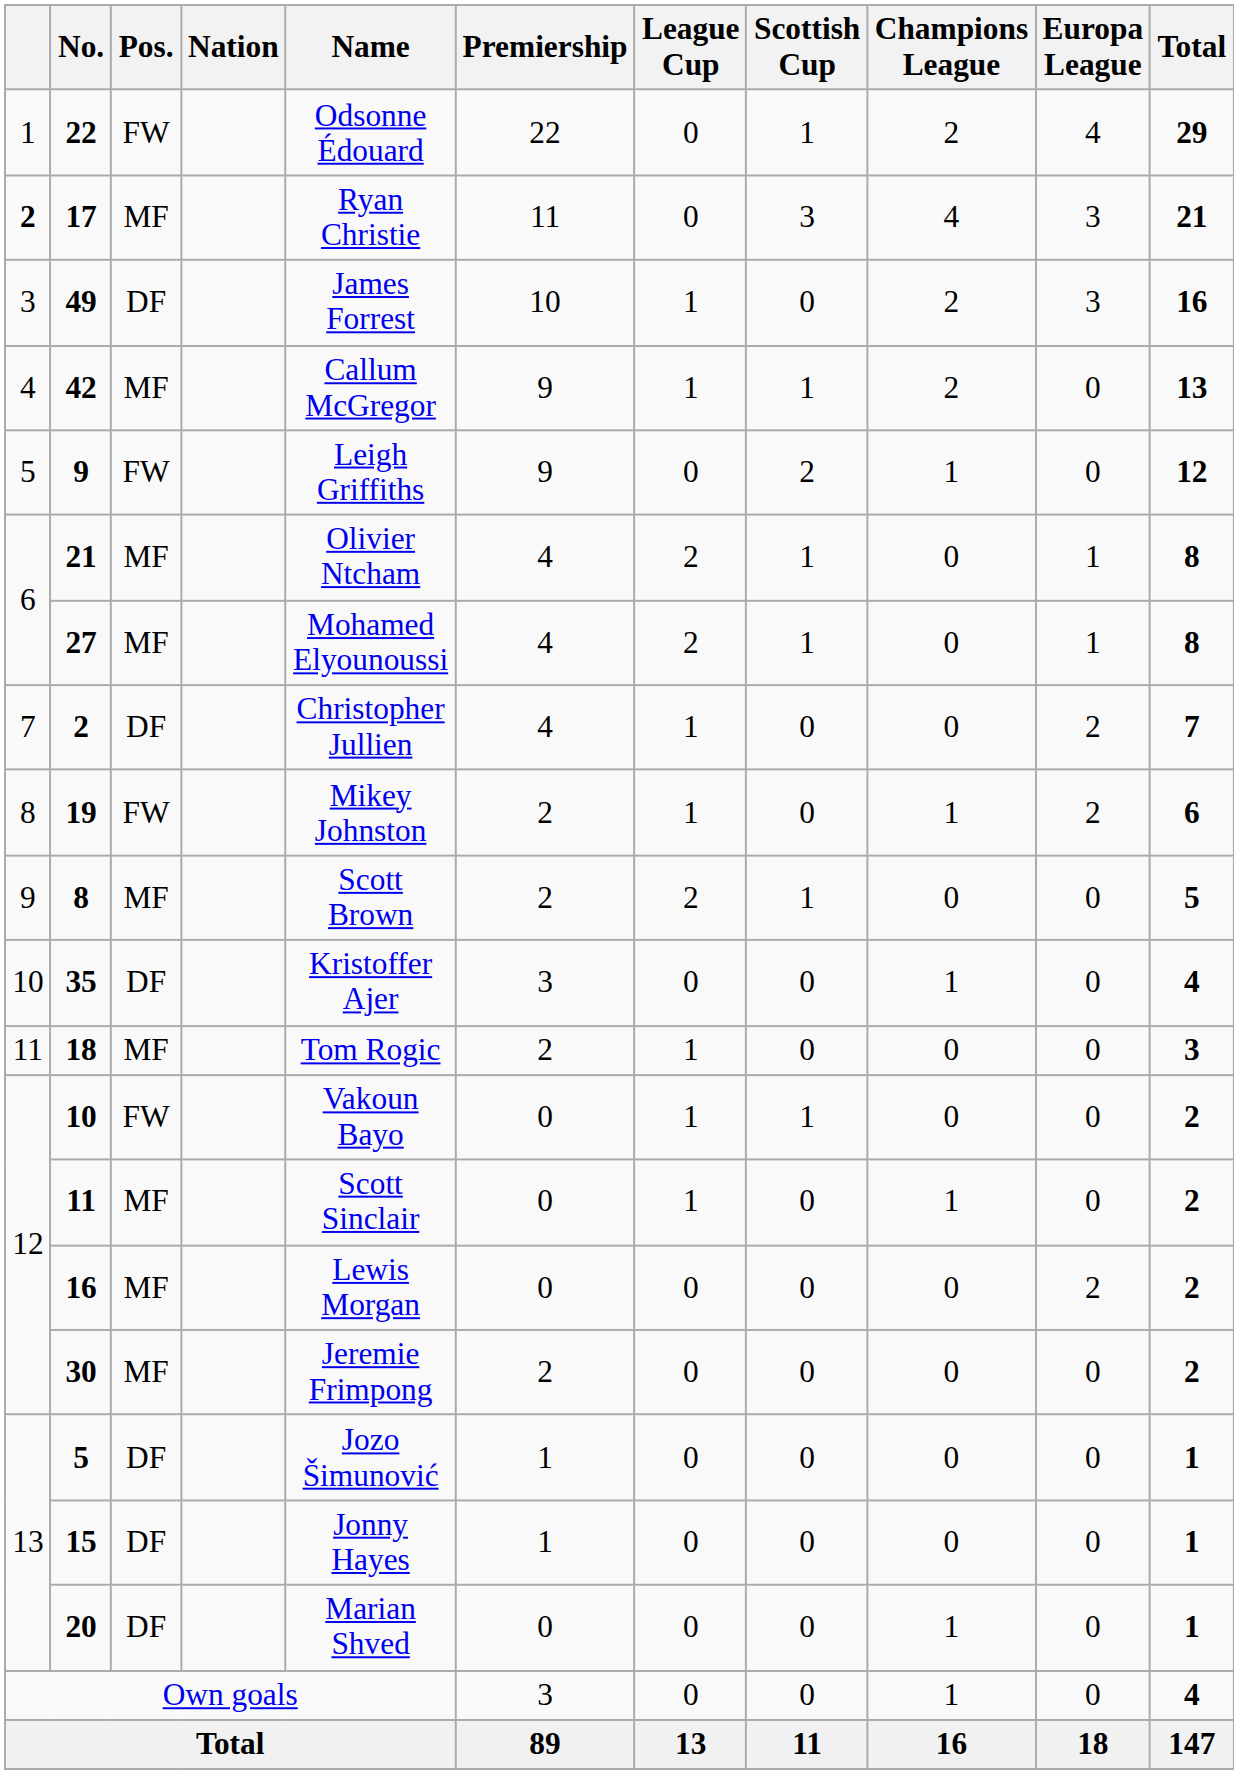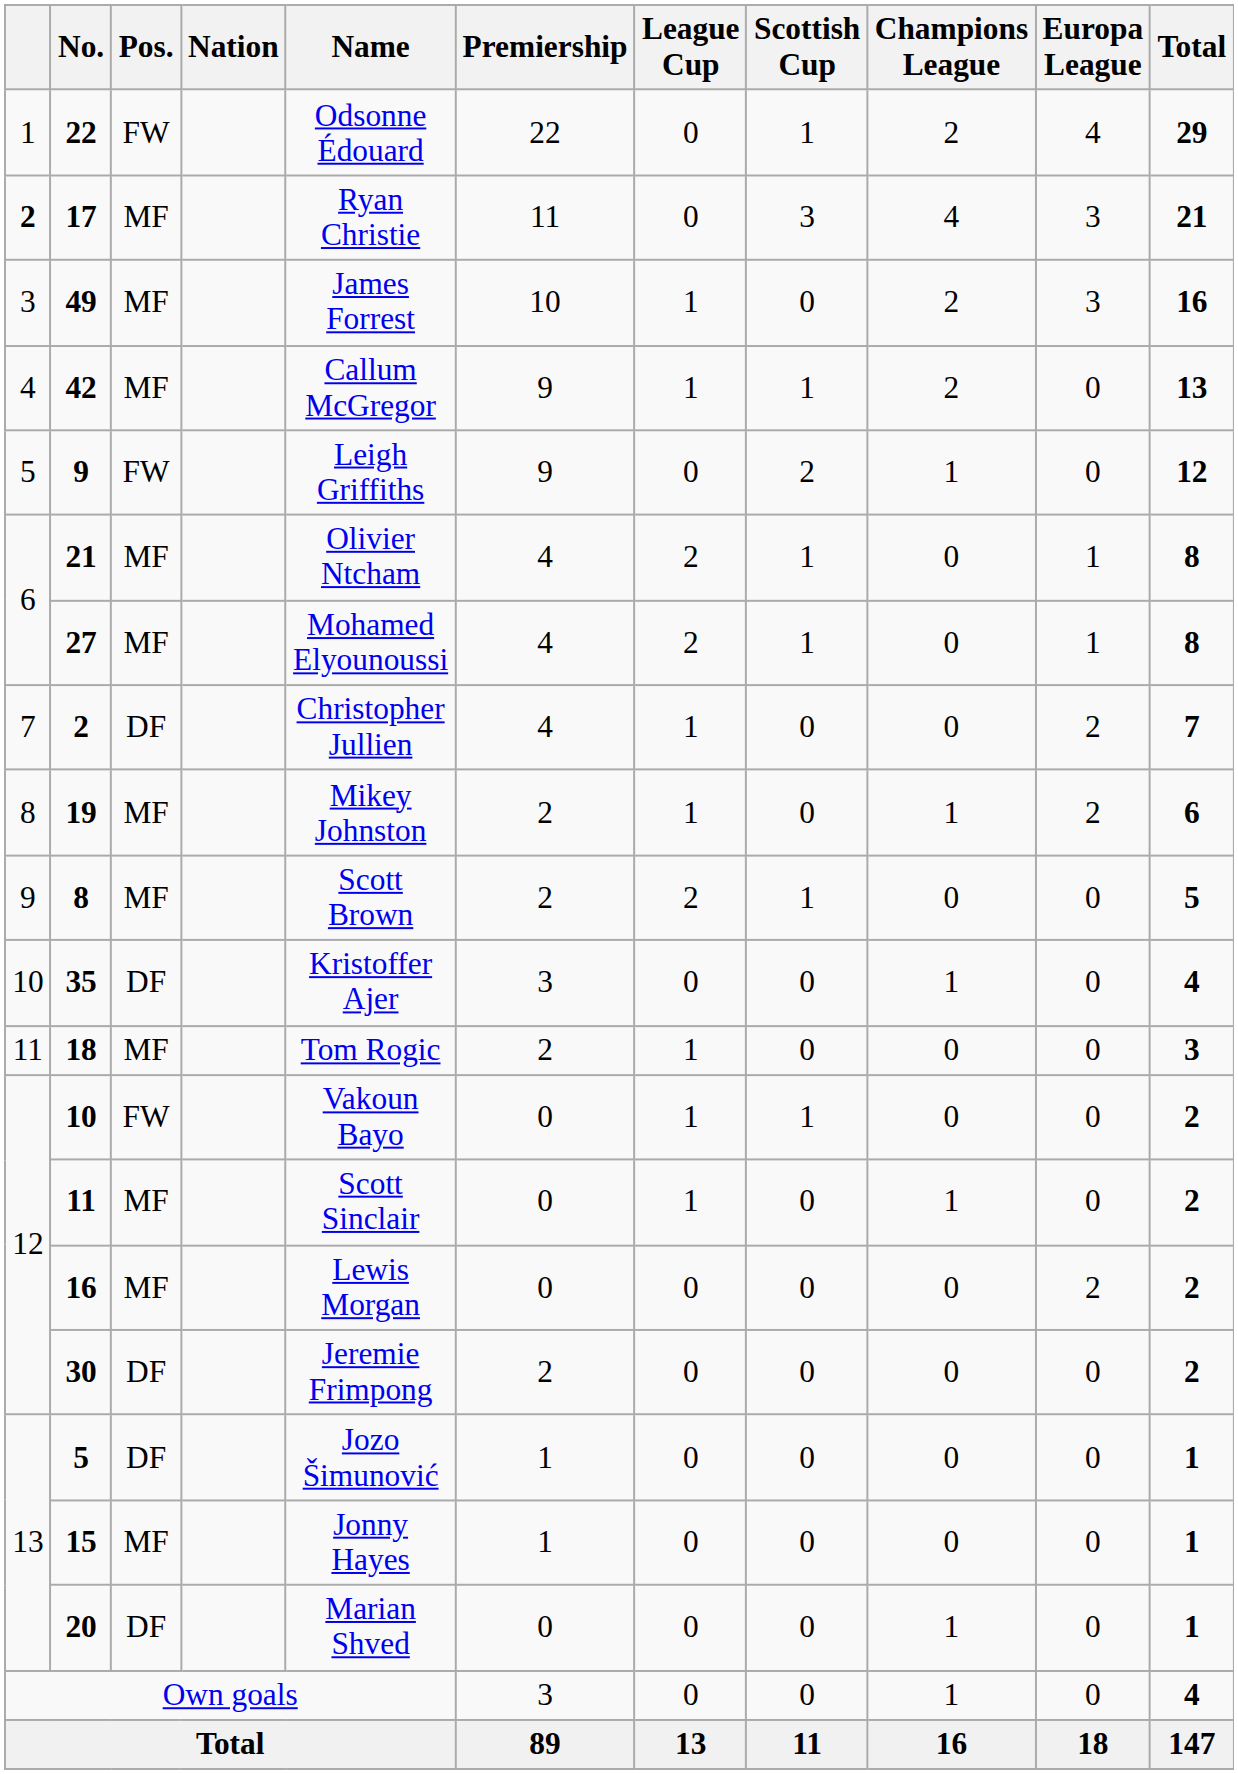49 | Pos.: DF -> MF
19 | Pos.: FW -> MF
30 | Pos.: MF -> DF
15 | Pos.: DF -> MF
